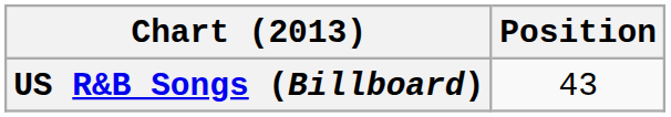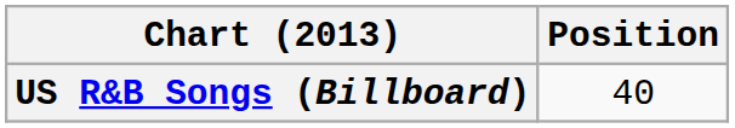US R&B Songs (Billboard) | Position: 43 -> 40
